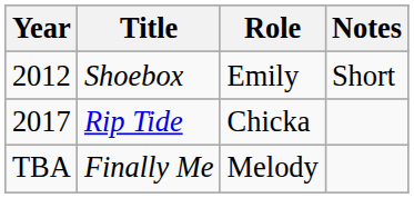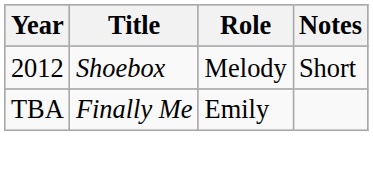Shoebox | Role: Emily -> Melody
- row: 2017 | Rip Tide | Chicka
Finally Me | Role: Melody -> Emily
